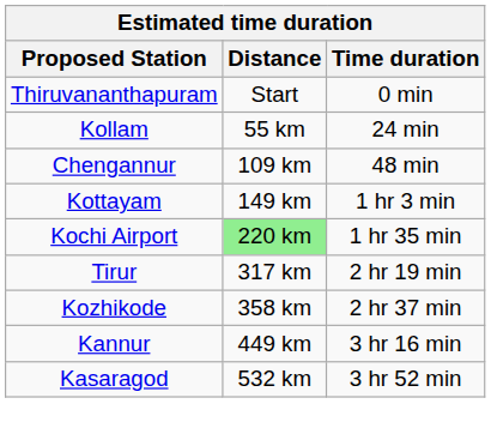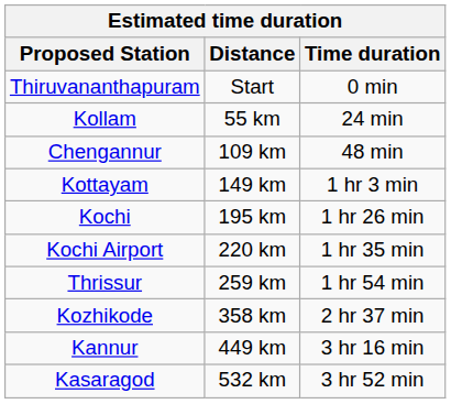+ row: Kochi | 195 km | 1 hr 26 min
Kochi Airport | Distance: lightgreen background -> no background
+ row: Thrissur | 259 km | 1 hr 54 min
- row: Tirur | 317 km | 2 hr 19 min
